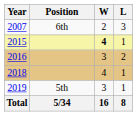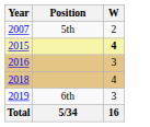- column: L | 3 | 1 | 2 | 1 | 1 | 8
2007 | Position: 6th -> 5th
2019 | Position: 5th -> 6th
